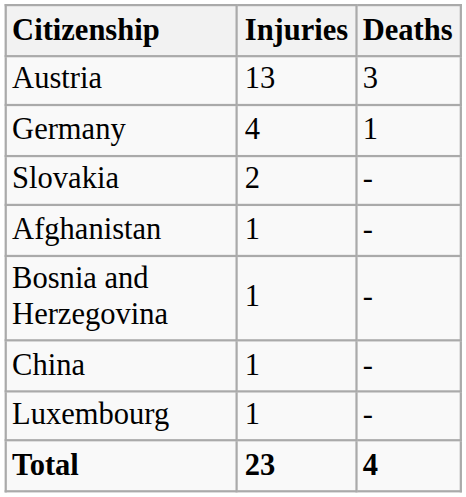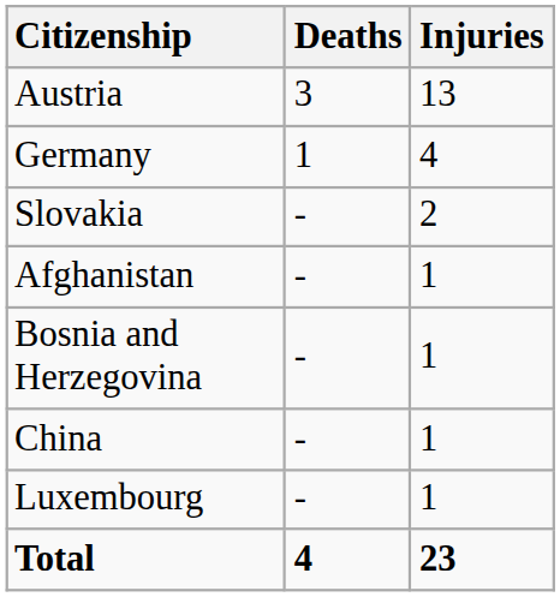columns swapped: Deaths <-> Injuries
